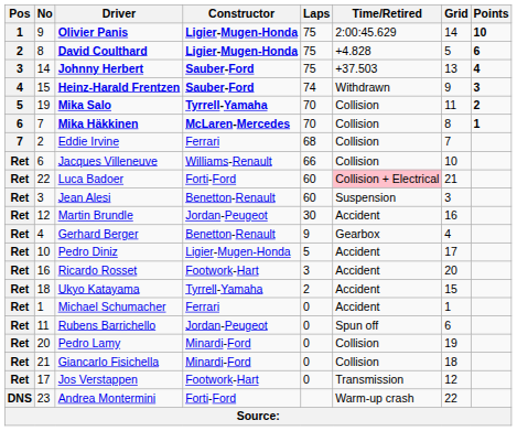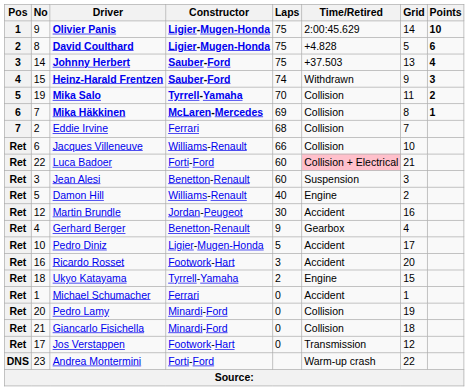Mika Häkkinen | Laps: 70 -> 69
+ row: Ret | 5 | Damon Hill | Williams-Renault | 40 | Engine | 2
Ukyo Katayama | Time/Retired: Accident -> Engine
- row: Ret | 11 | Rubens Barrichello | Jordan-Peugeot | 0 | Spun off | 6
